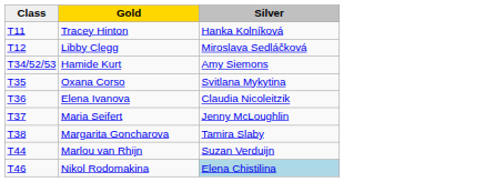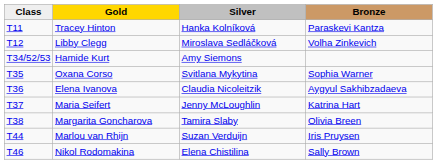+ column: Bronze | Paraskevi Kantza | Volha Zinkevich | Sophia Warner | Aygyul Sakhibzadaeva | Katrina Hart | Olivia Breen | Iris Pruysen | Sally Brown
Nikol Rodomakina | Silver: lightblue background -> no background
